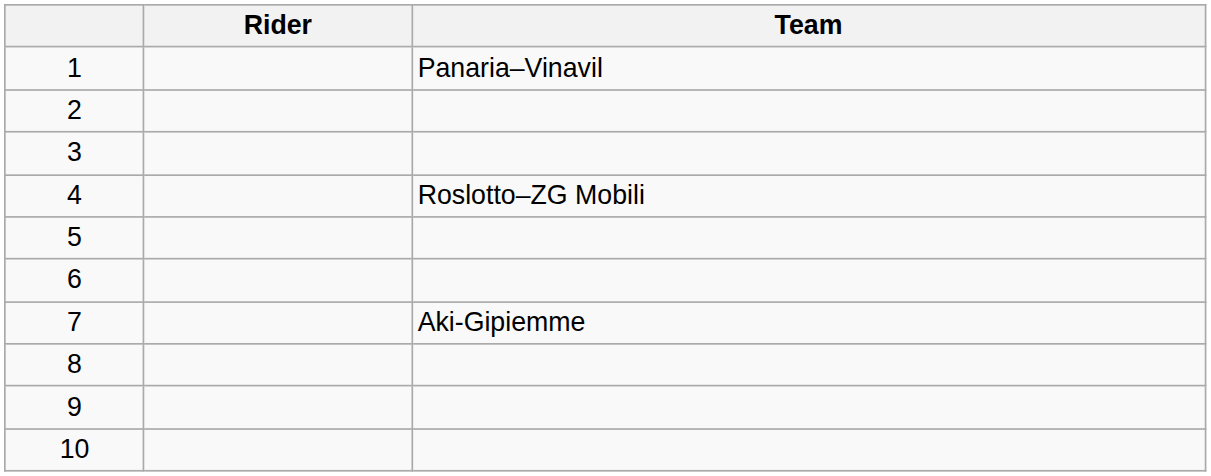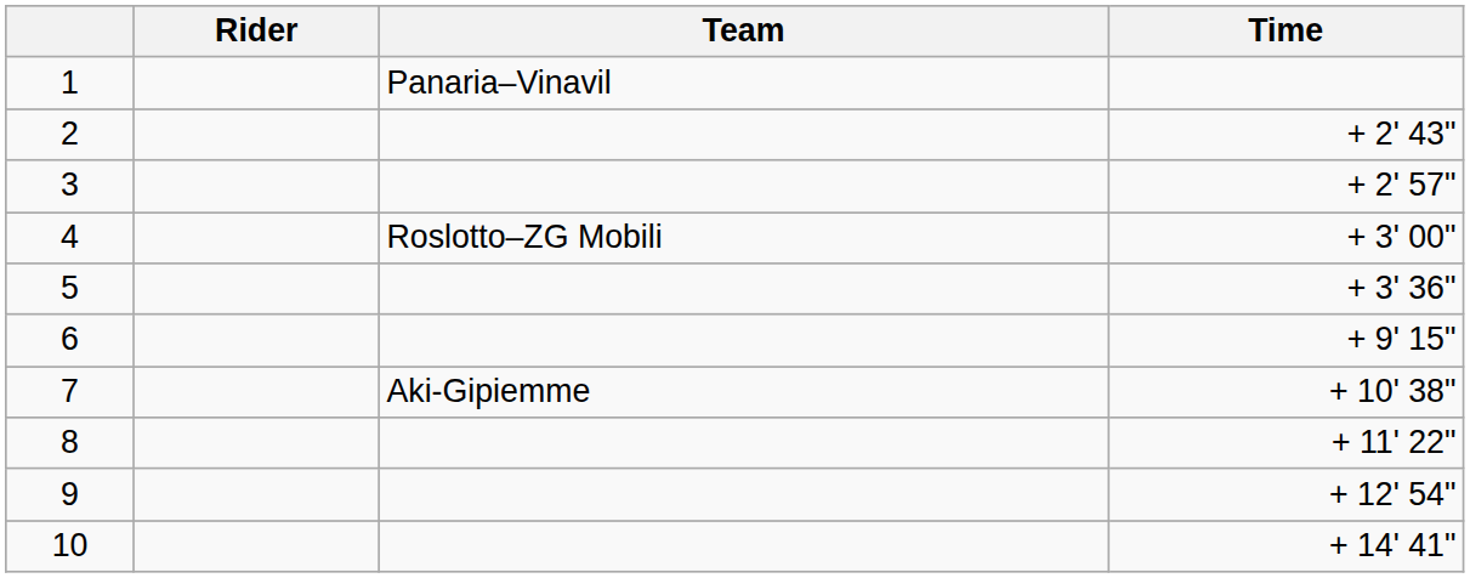+ column: Time | + 2' 43" | + 2' 57" | + 3' 00" | + 3' 36" | + 9' 15" | + 10' 38" | + 11' 22" | + 12' 54" | + 14' 41"
